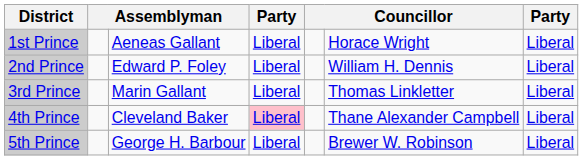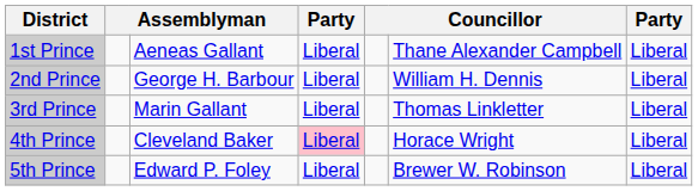1st Prince | column 6: Horace Wright -> Thane Alexander Campbell
2nd Prince | column 3: Edward P. Foley -> George H. Barbour
4th Prince | column 6: Thane Alexander Campbell -> Horace Wright
5th Prince | column 3: George H. Barbour -> Edward P. Foley
